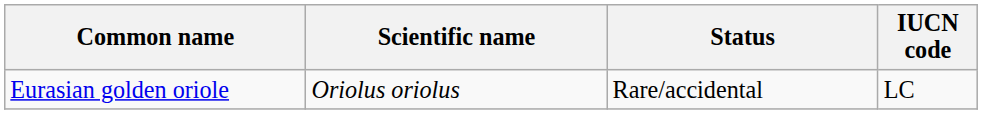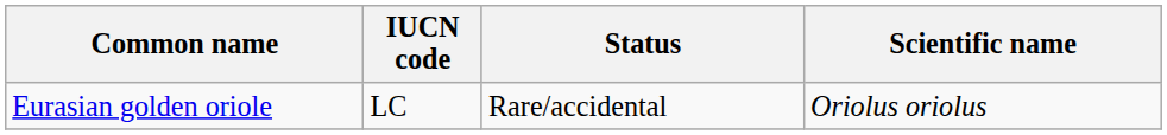columns swapped: Scientific name <-> IUCN code
